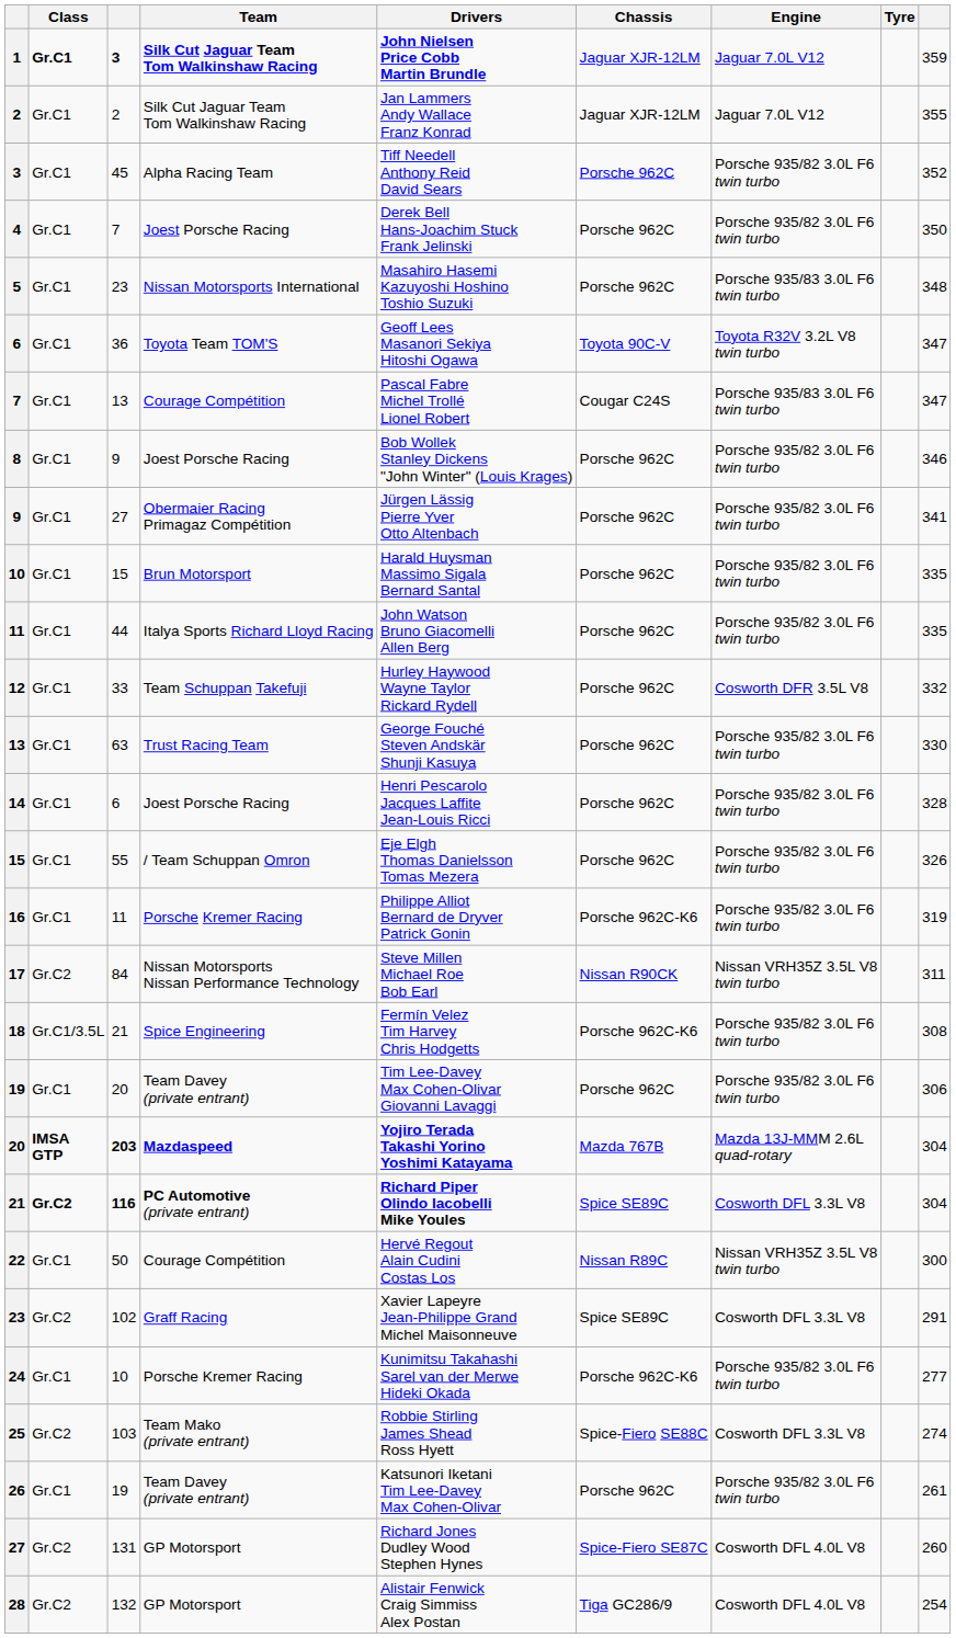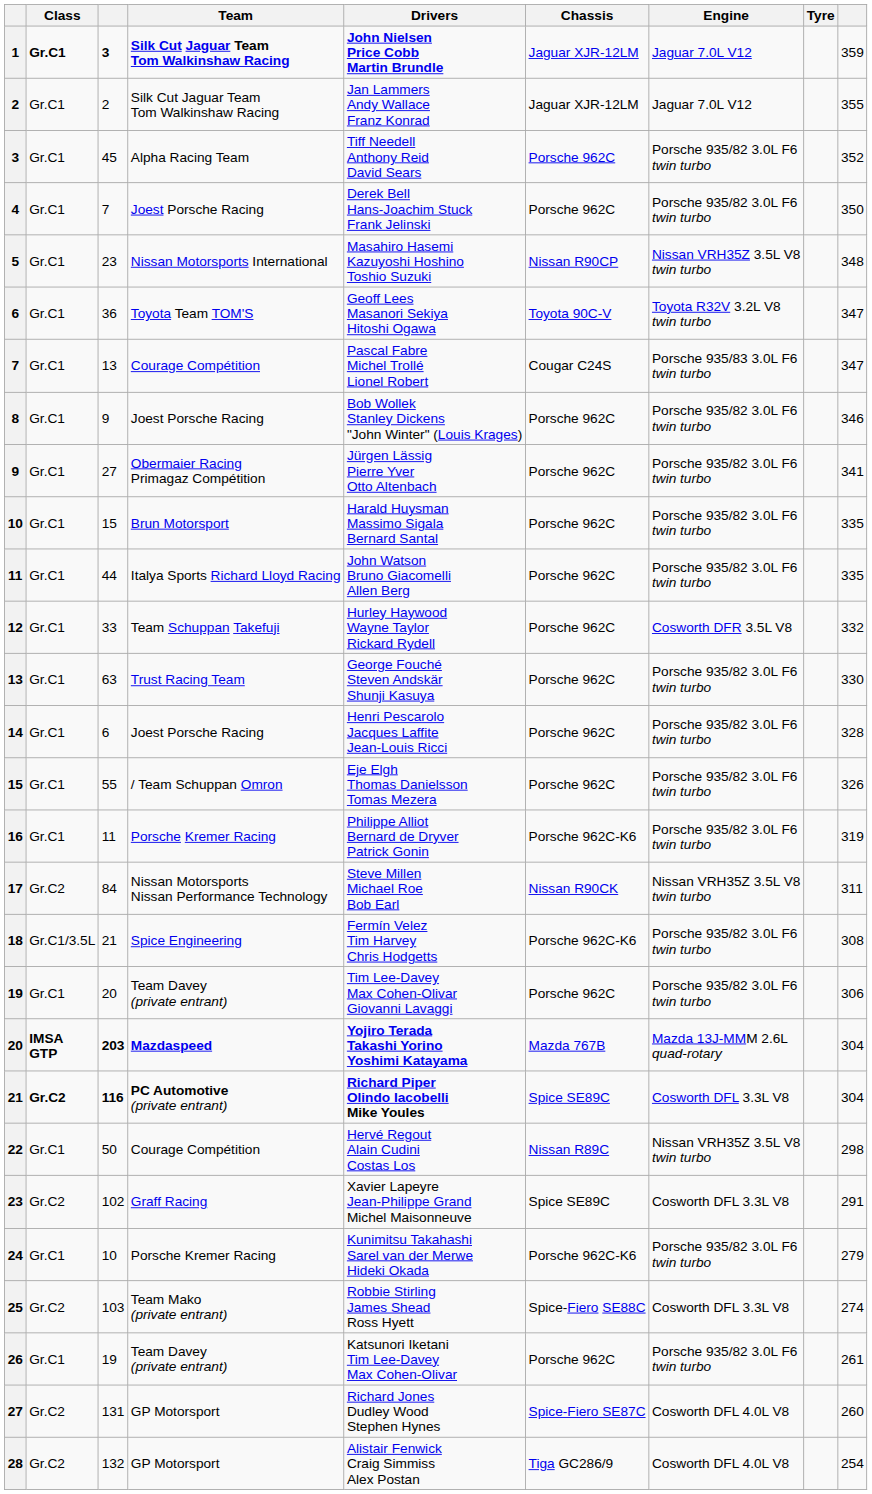5 | Chassis: Porsche 962C -> Nissan R90CP
5 | Engine: Porsche 935/83 3.0L F6 twin turbo -> Nissan VRH35Z 3.5L V8 twin turbo
22 | column 9: 300 -> 298
24 | column 9: 277 -> 279
